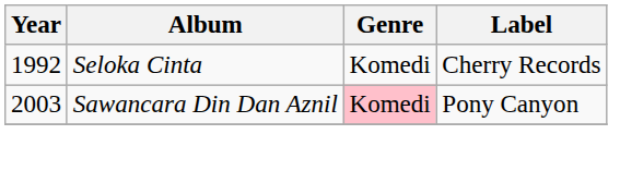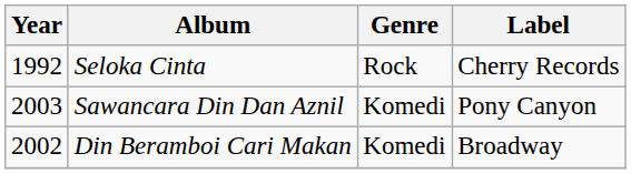Seloka Cinta | Genre: Komedi -> Rock
Sawancara Din Dan Aznil | Genre: pink background -> no background
+ row: 2002 | Din Beramboi Cari Makan | Komedi | Broadway
